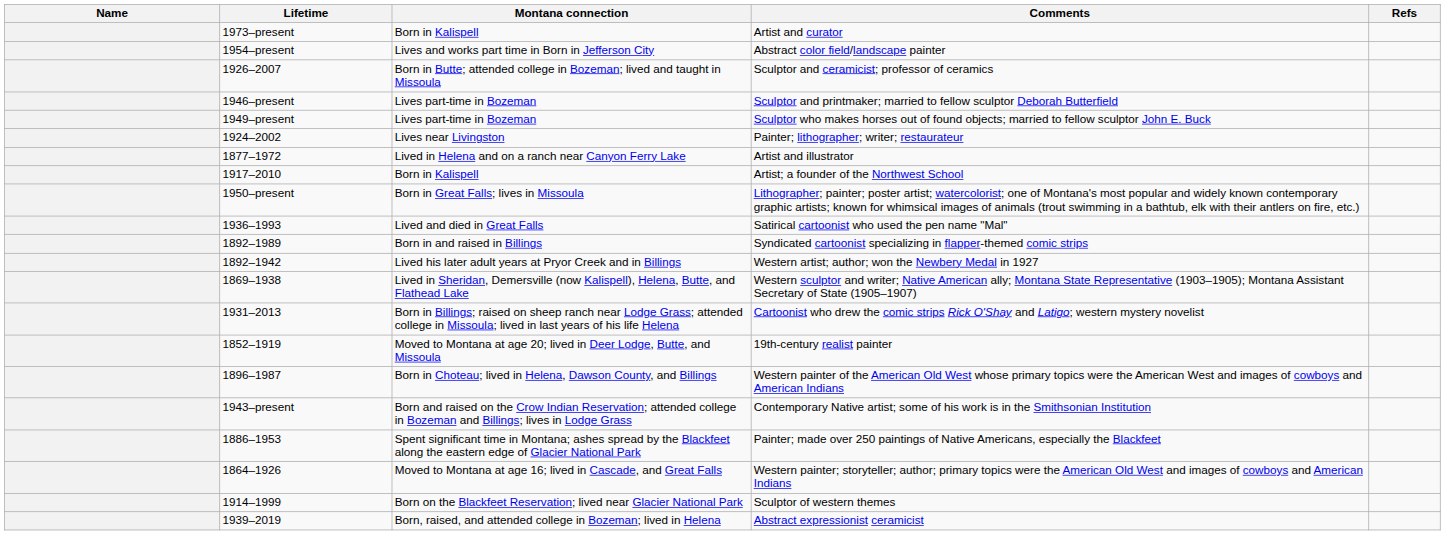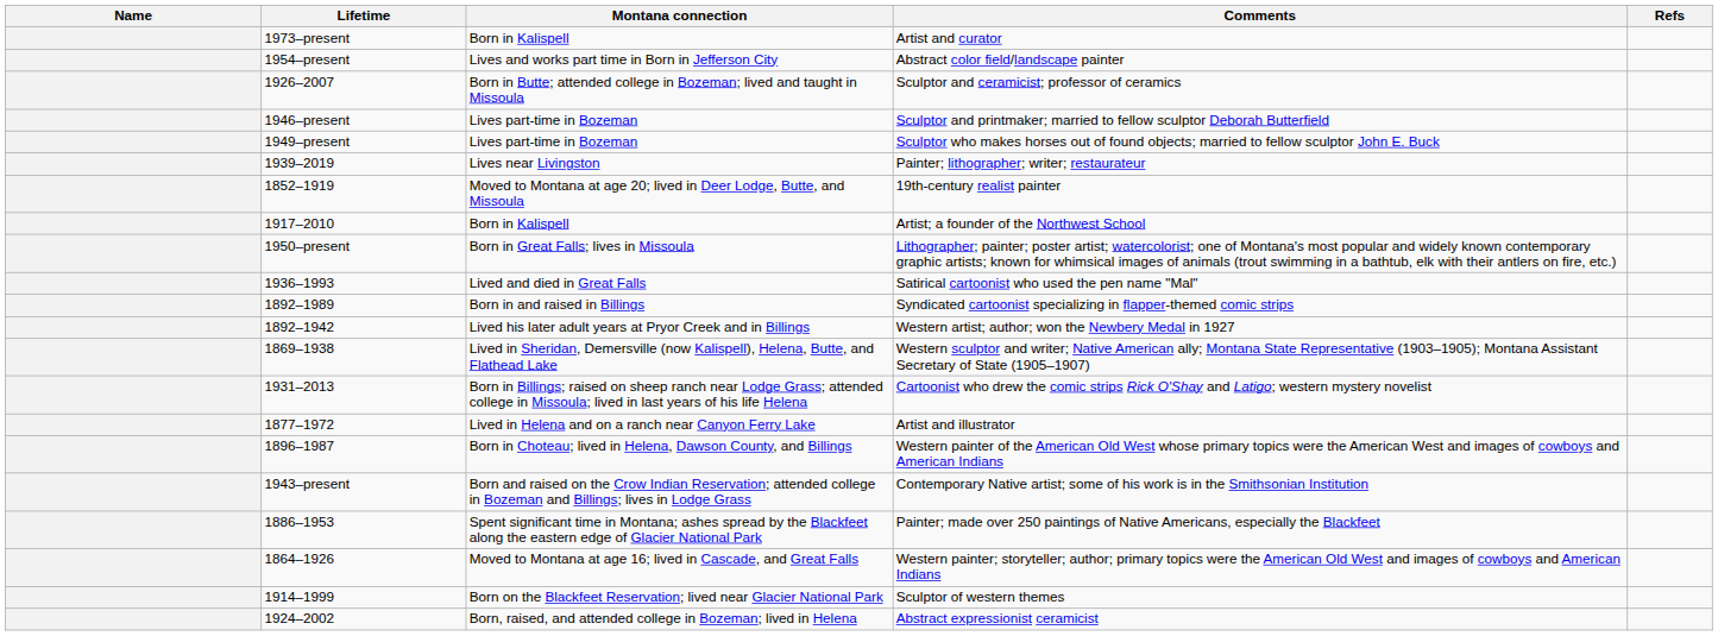Painter; lithographer; writer; restaurateur | Lifetime: 1924–2002 -> 1939–2019
rows swapped: Artist and illustrator <-> 19th-century realist painter
Abstract expressionist ceramicist | Lifetime: 1939–2019 -> 1924–2002
